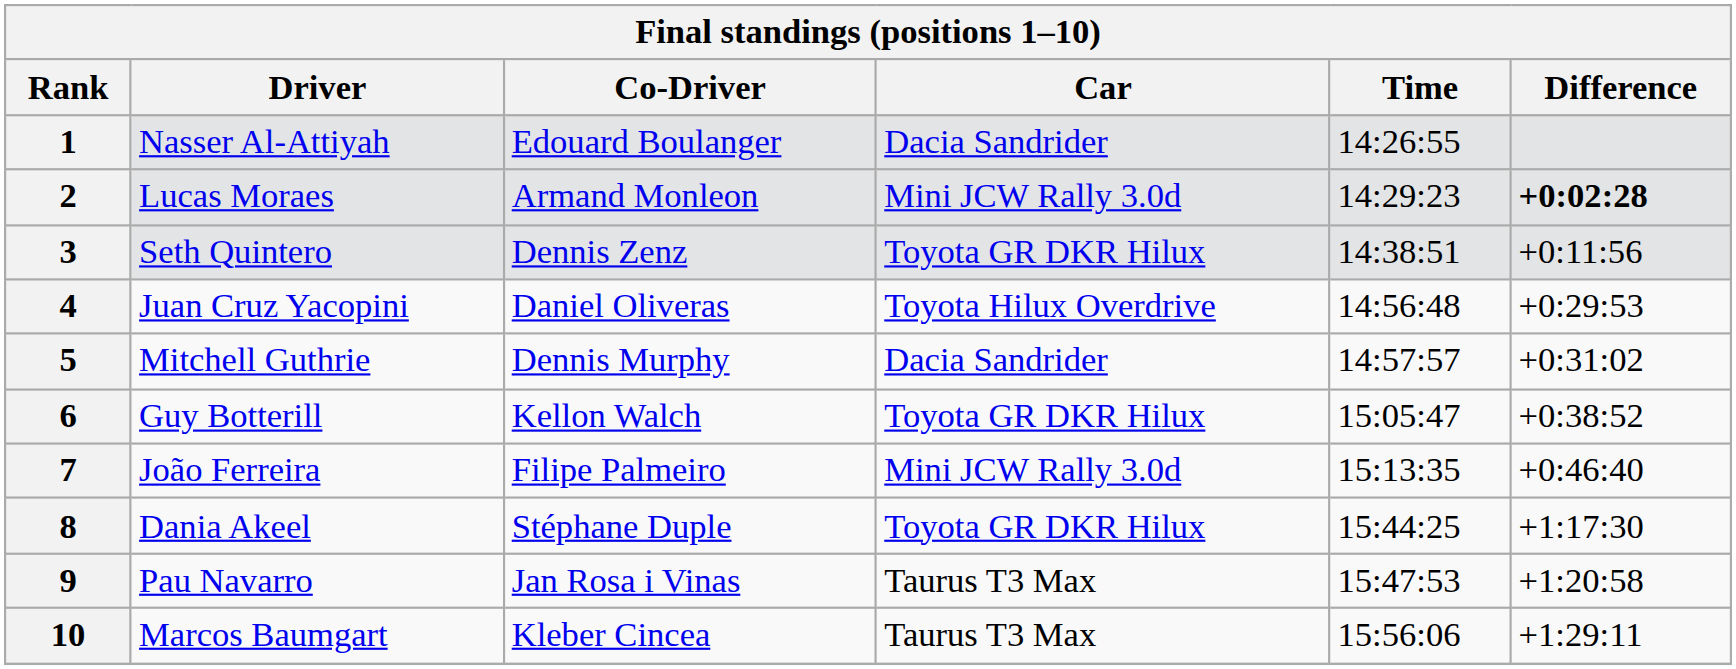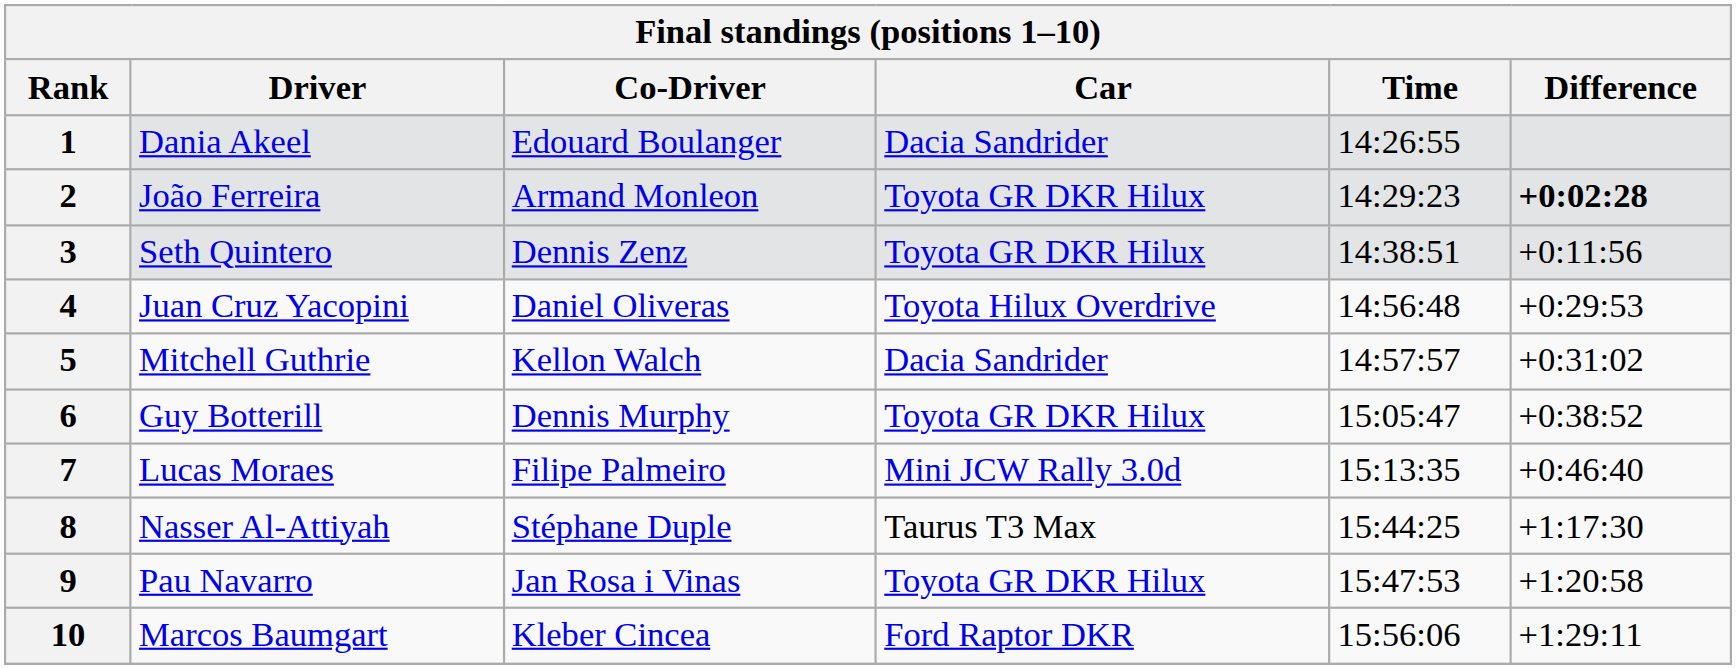1 | Driver: Nasser Al-Attiyah -> Dania Akeel
2 | Driver: Lucas Moraes -> João Ferreira
2 | Car: Mini JCW Rally 3.0d -> Toyota GR DKR Hilux
5 | Co-Driver: Dennis Murphy -> Kellon Walch
6 | Co-Driver: Kellon Walch -> Dennis Murphy
7 | Driver: João Ferreira -> Lucas Moraes
8 | Driver: Dania Akeel -> Nasser Al-Attiyah
8 | Car: Toyota GR DKR Hilux -> Taurus T3 Max
9 | Car: Taurus T3 Max -> Toyota GR DKR Hilux
10 | Car: Taurus T3 Max -> Ford Raptor DKR
